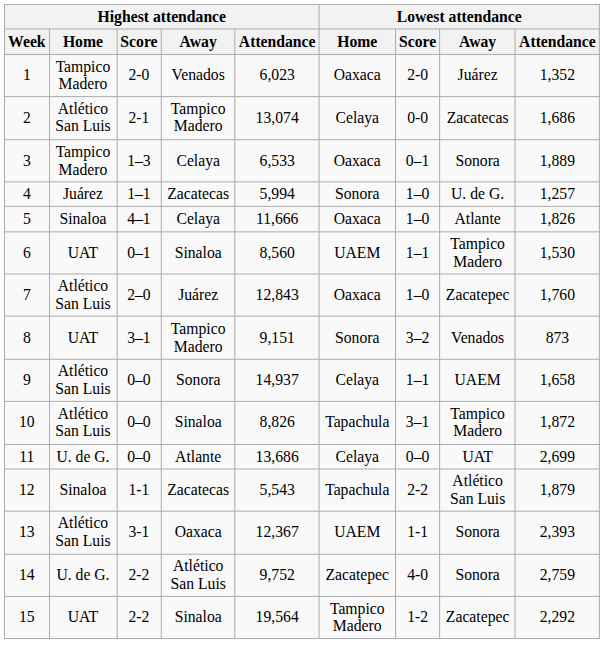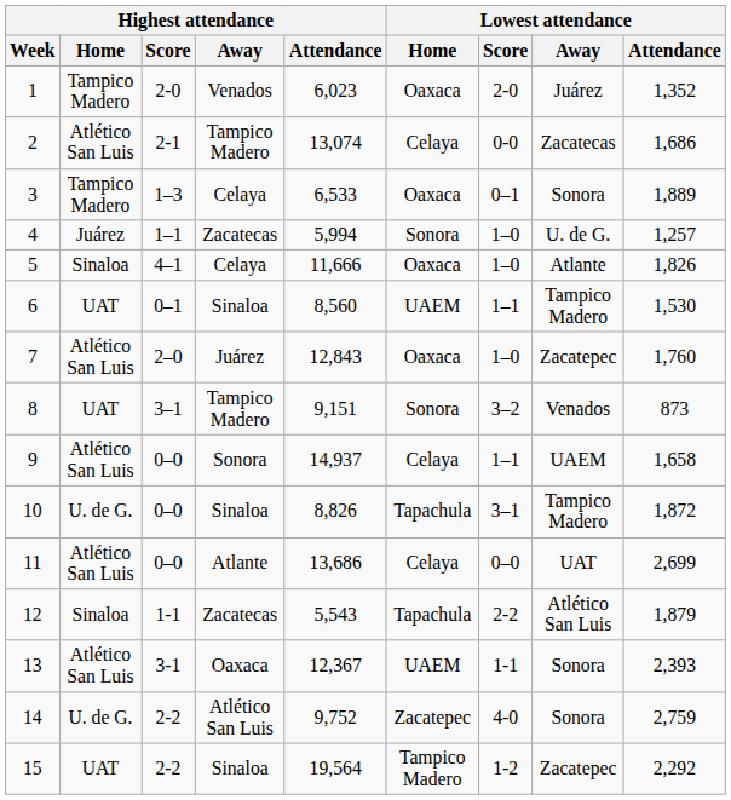10 | Highest attendance / Home: Atlético San Luis -> U. de G.
11 | Highest attendance / Home: U. de G. -> Atlético San Luis
